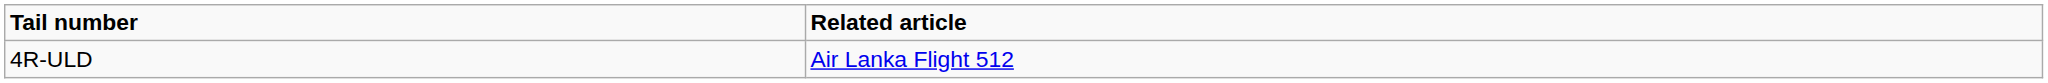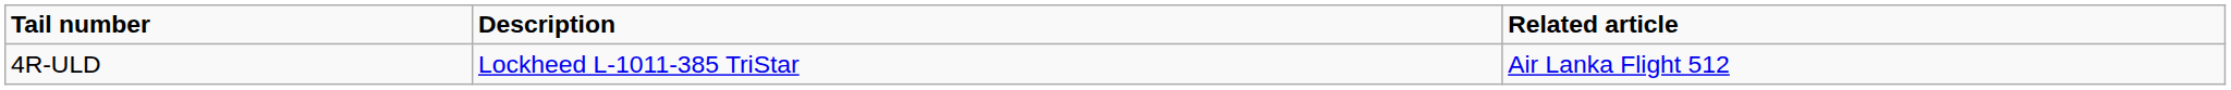+ column: Description | Lockheed L-1011-385 TriStar
